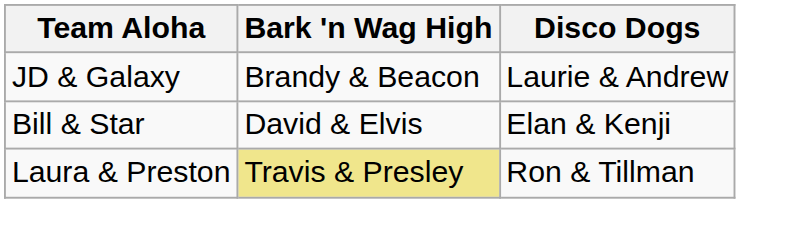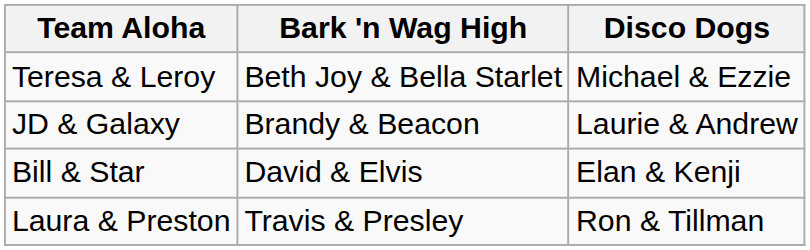+ row: Teresa & Leroy | Beth Joy & Bella Starlet | Michael & Ezzie
Laura & Preston | Bark 'n Wag High: khaki background -> no background
